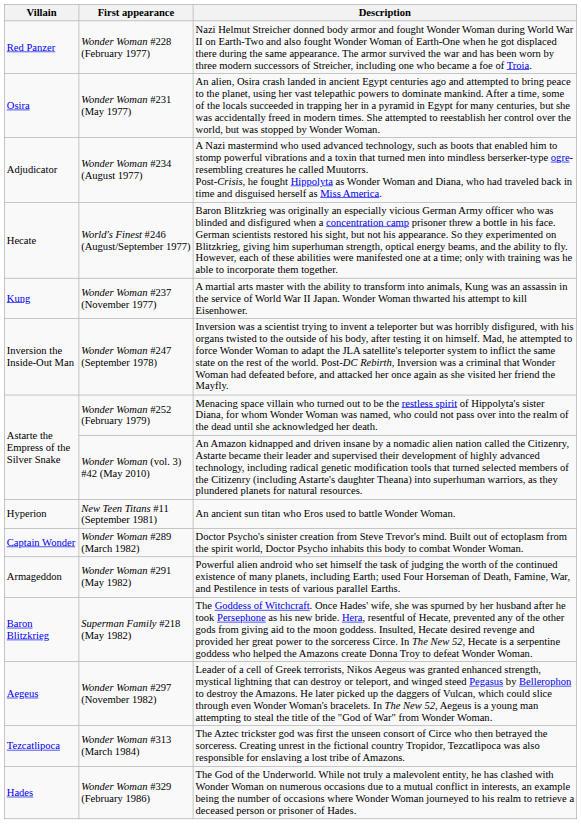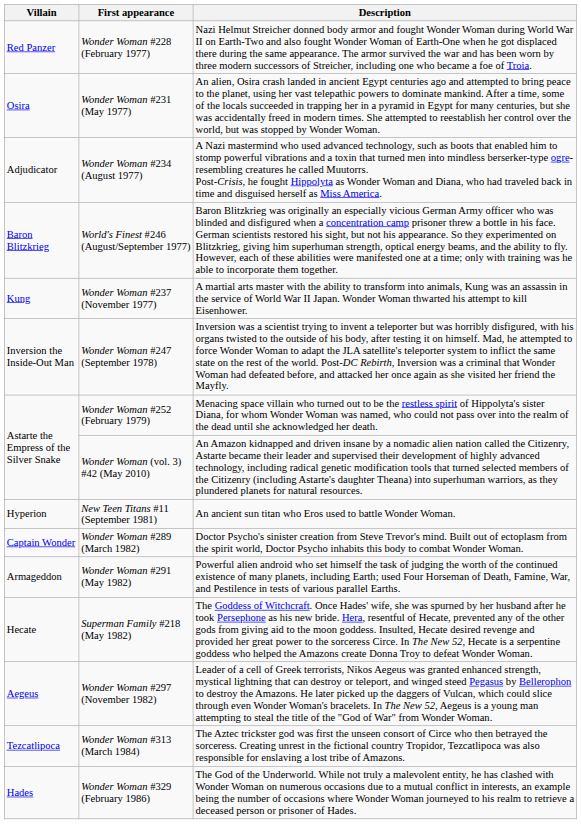World's Finest #246 (August/September 1977) | Villain: Hecate -> Baron Blitzkrieg
Superman Family #218 (May 1982) | Villain: Baron Blitzkrieg -> Hecate
